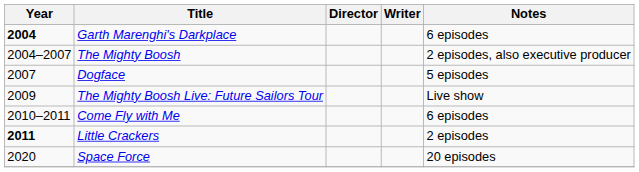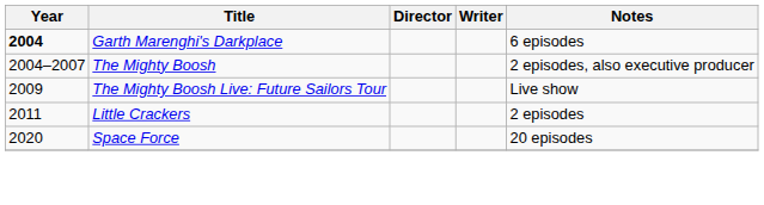- row: 2007 | Dogface | 5 episodes
- row: 2010–2011 | Come Fly with Me | 6 episodes
Little Crackers | Year: bold -> normal
